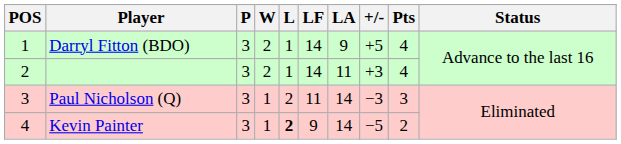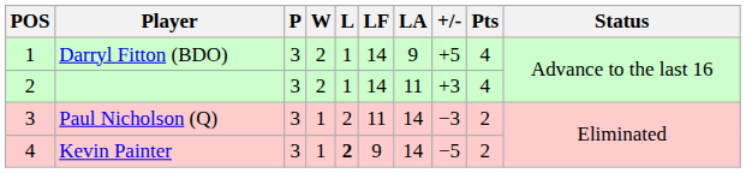Paul Nicholson (Q) | Pts: 3 -> 2
